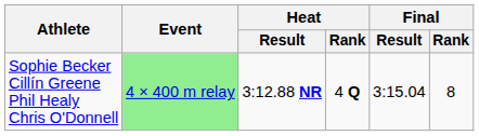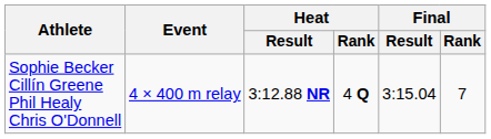Sophie Becker Cillín Greene Phil Healy Chris O'Donnell | Event: lightgreen background -> no background
Sophie Becker Cillín Greene Phil Healy Chris O'Donnell | Final / Rank: 8 -> 7
